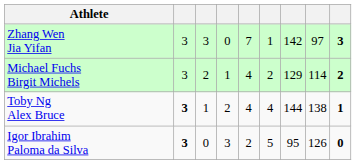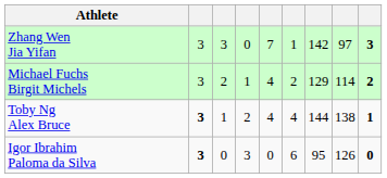Igor Ibrahim Paloma da Silva | column 5: 2 -> 0
Igor Ibrahim Paloma da Silva | column 6: 5 -> 6
